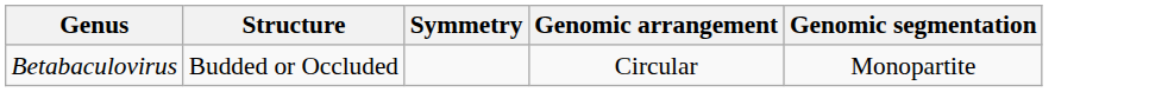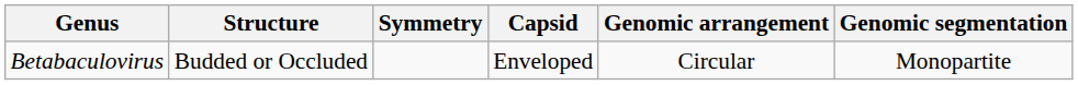+ column: Capsid | Enveloped
